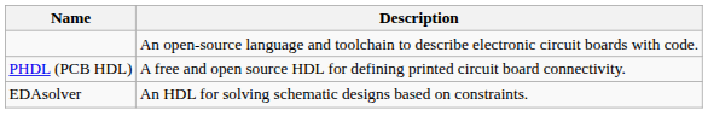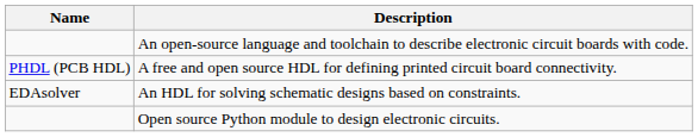+ row: Open source Python module to design electronic circuits.
